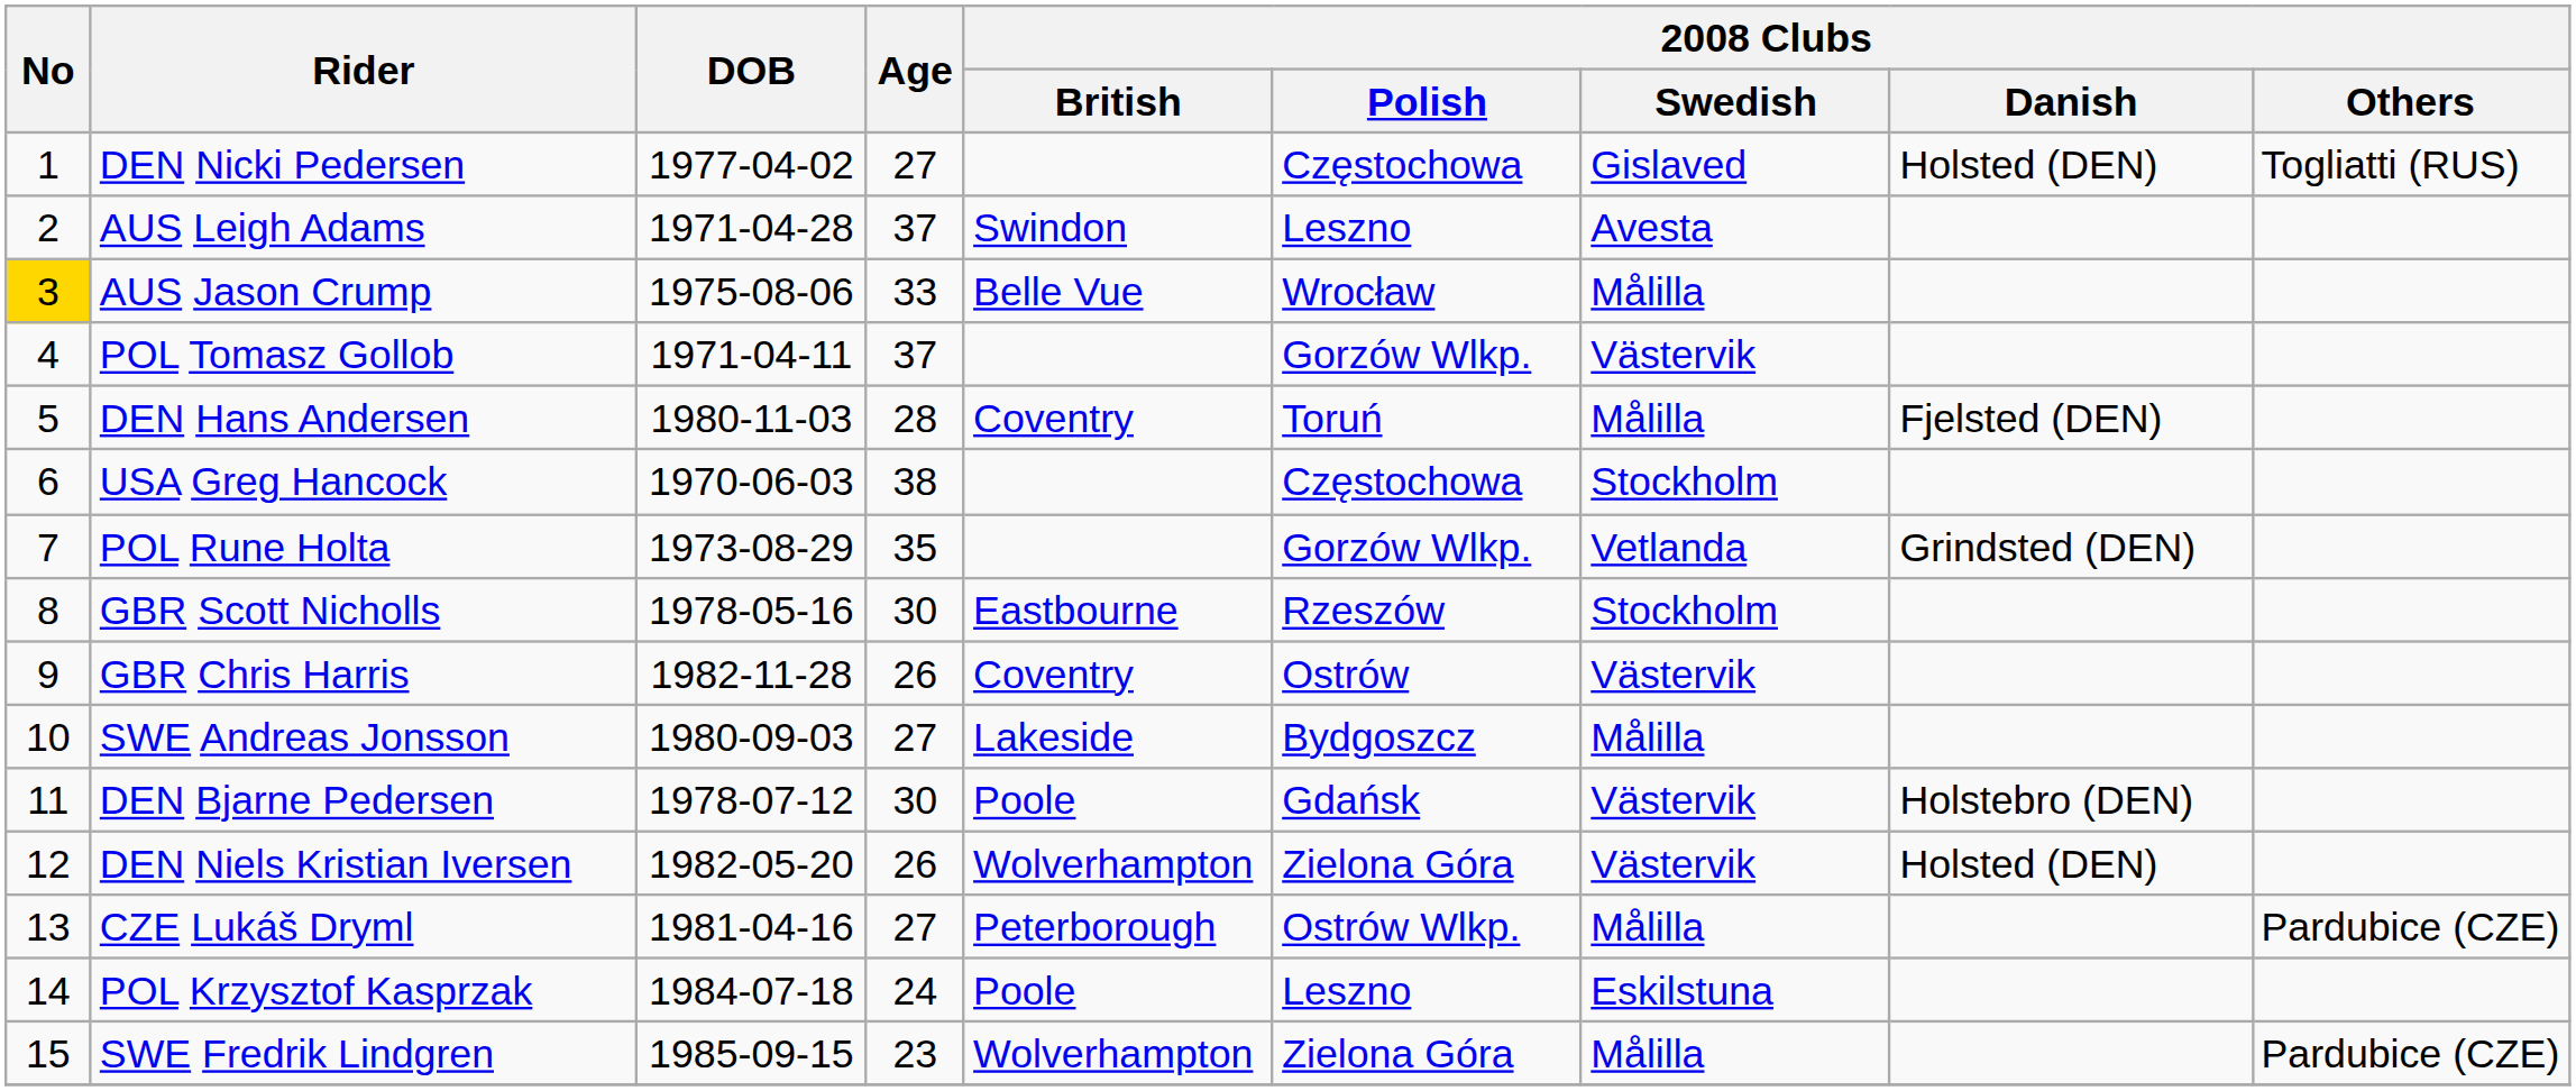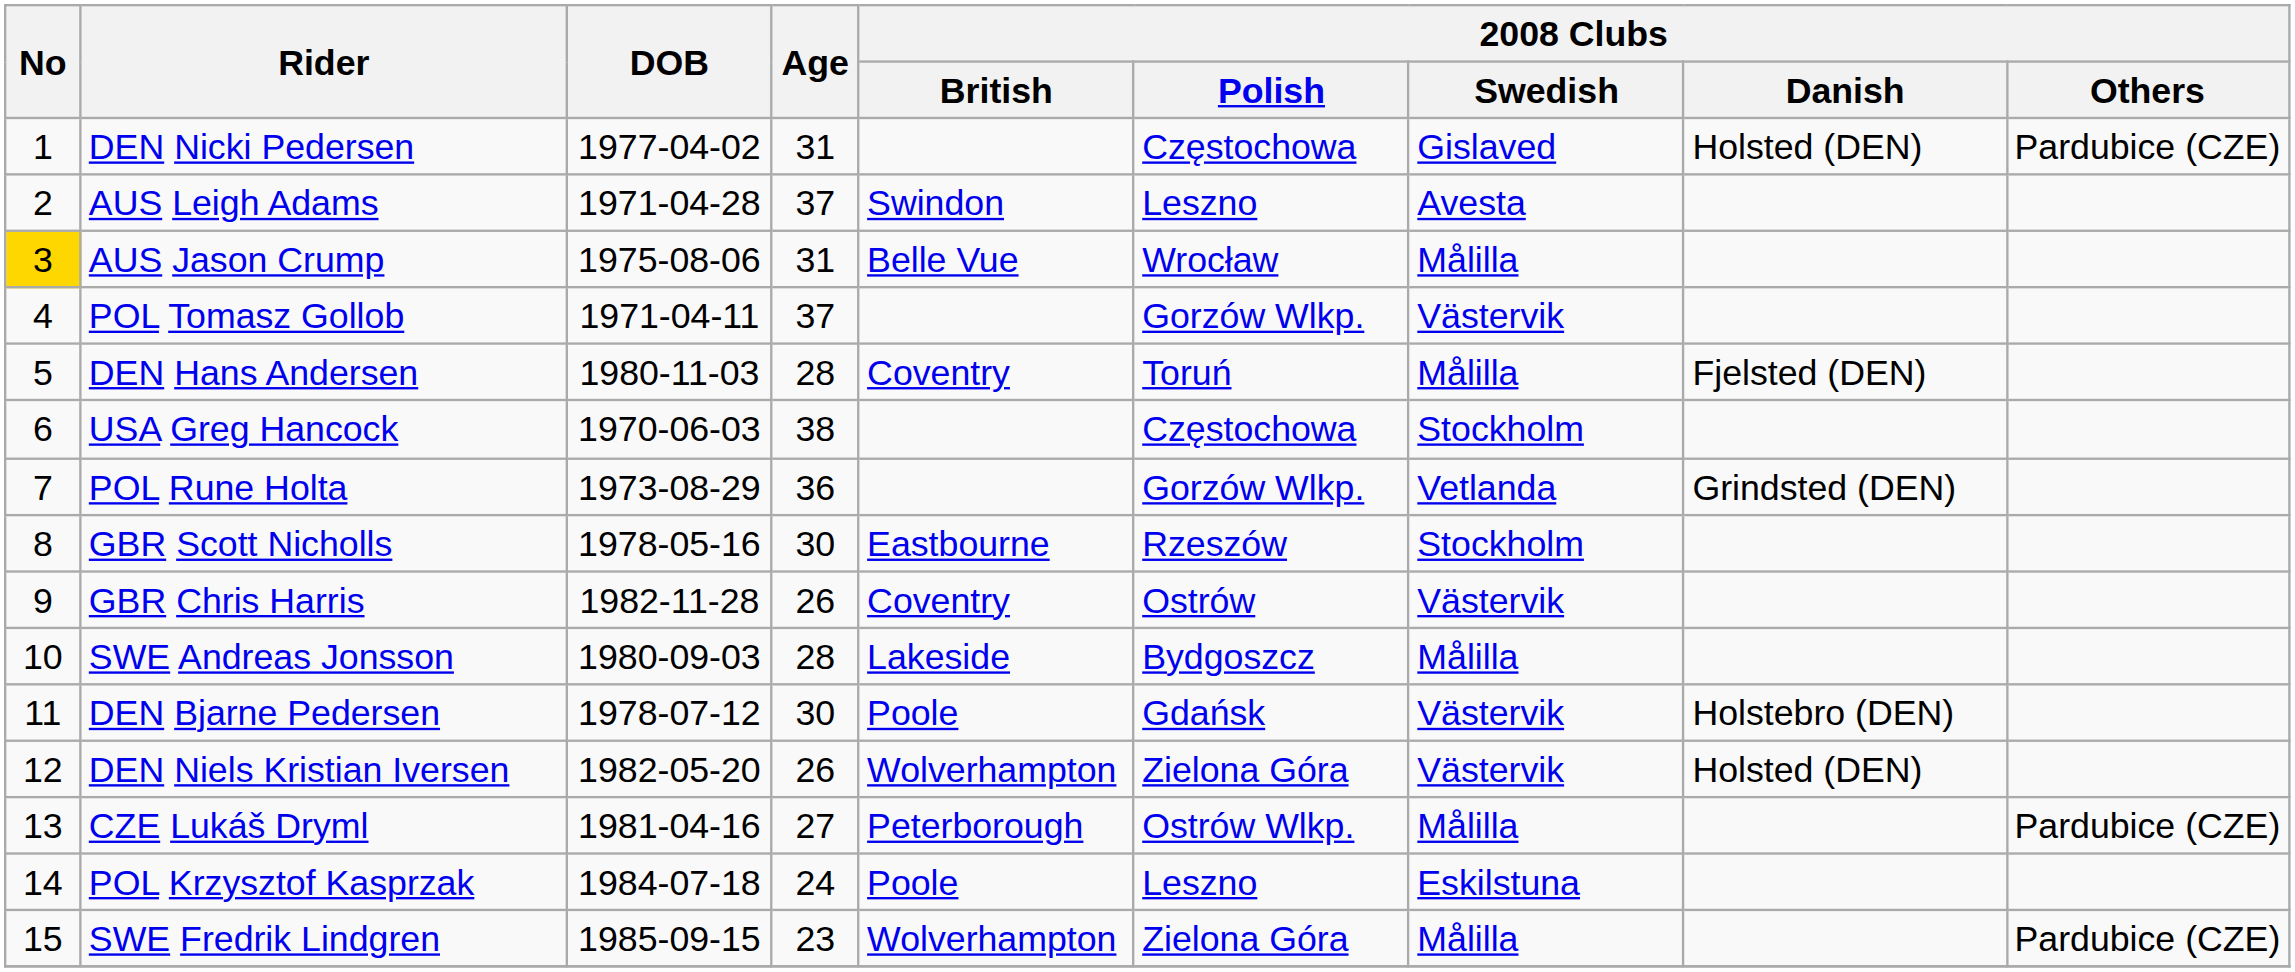DEN Nicki Pedersen | Age: 27 -> 31
DEN Nicki Pedersen | 2008 Clubs / Others: Togliatti (RUS) -> Pardubice (CZE)
AUS Jason Crump | Age: 33 -> 31
POL Rune Holta | Age: 35 -> 36
SWE Andreas Jonsson | Age: 27 -> 28
